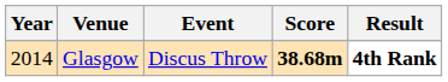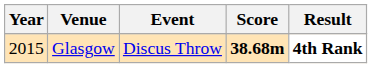Glasgow | Year: 2014 -> 2015
